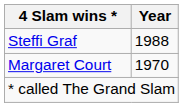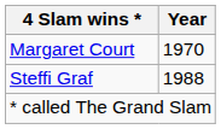rows swapped: Margaret Court <-> Steffi Graf
